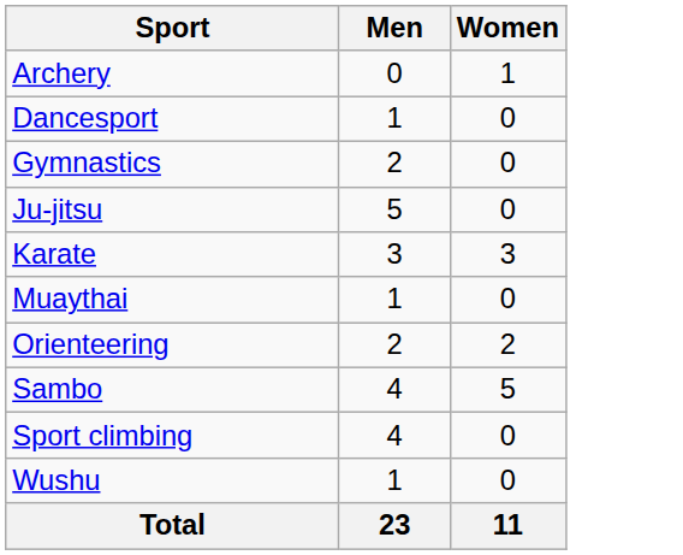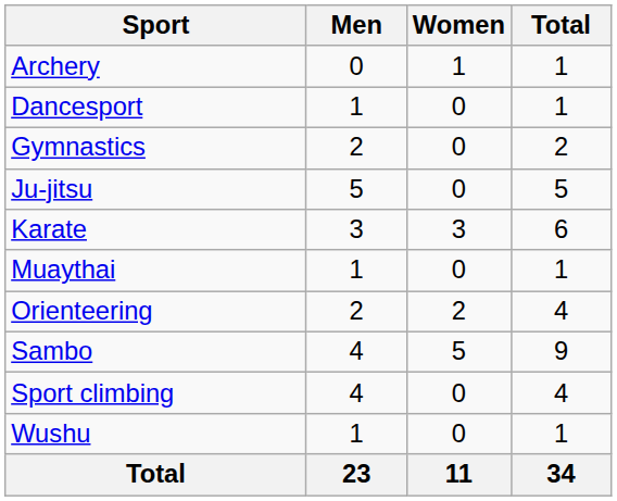+ column: Total | 1 | 1 | 2 | 5 | 6 | 1 | 4 | 9 | 4 | 1 | 34
